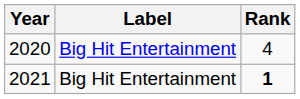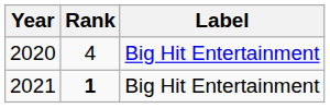columns swapped: Label <-> Rank
